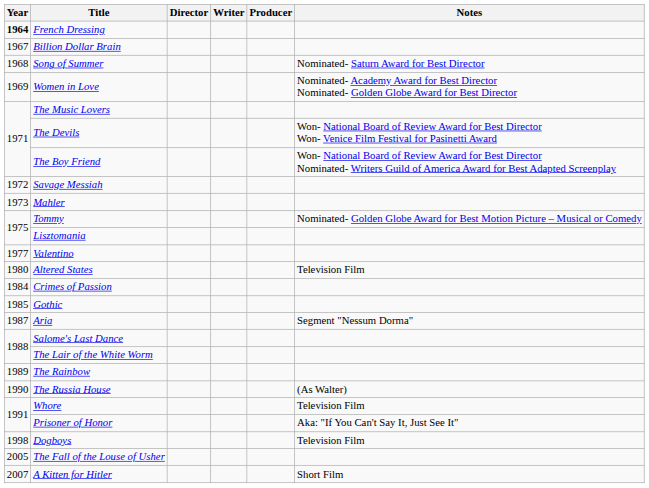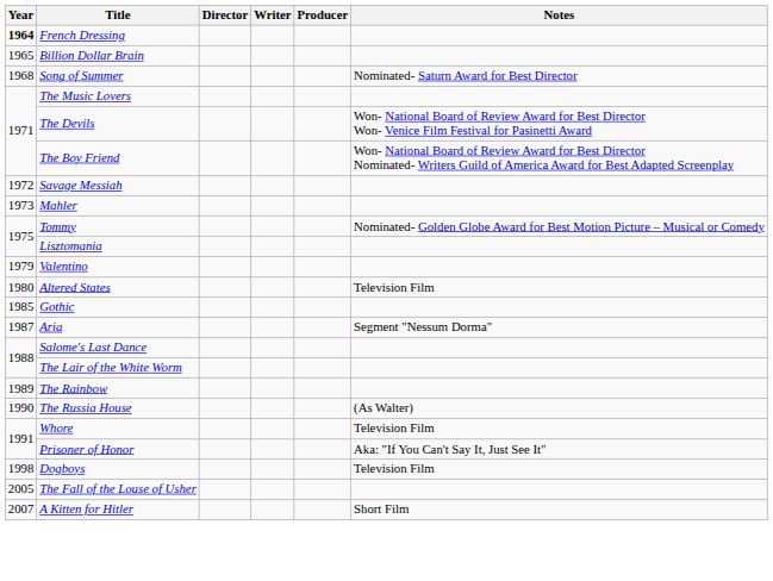Billion Dollar Brain | Year: 1967 -> 1965
- row: 1969 | Women in Love | Nominated- Academy Award for Best Director Nominated- Golden Globe Award for Best Director
Valentino | Year: 1977 -> 1979
- row: 1984 | Crimes of Passion
